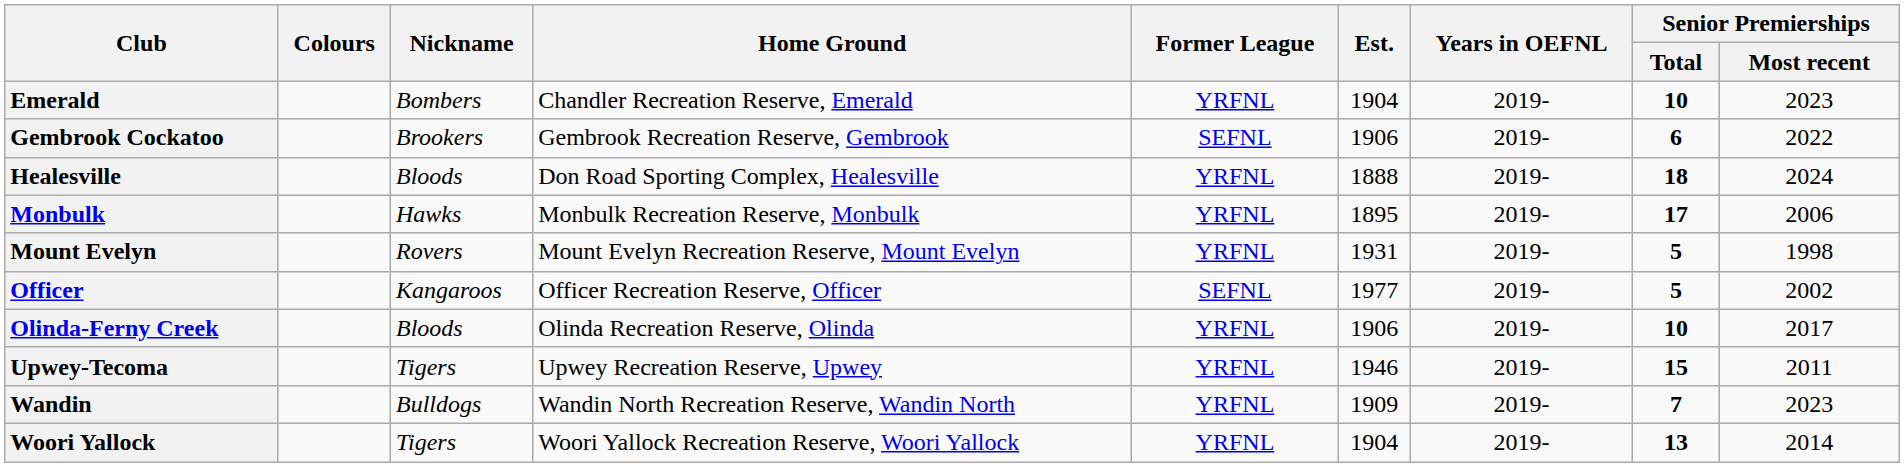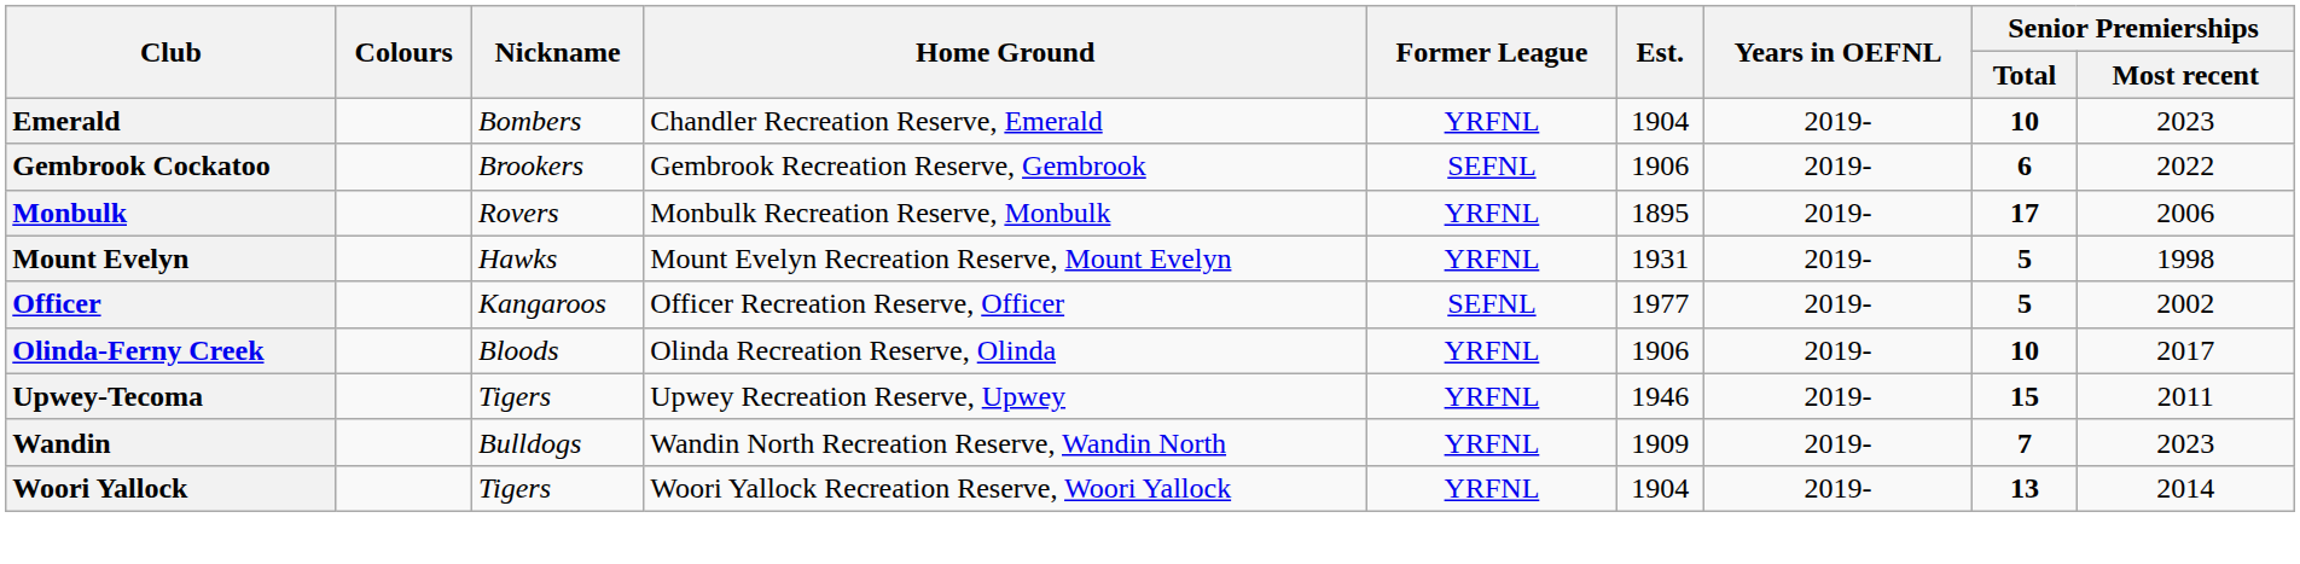- row: Healesville | Bloods | Don Road Sporting Complex, Healesville | YRFNL | 1888 | 2019- | 18 | 2024
Monbulk | Nickname: Hawks -> Rovers
Mount Evelyn | Nickname: Rovers -> Hawks
